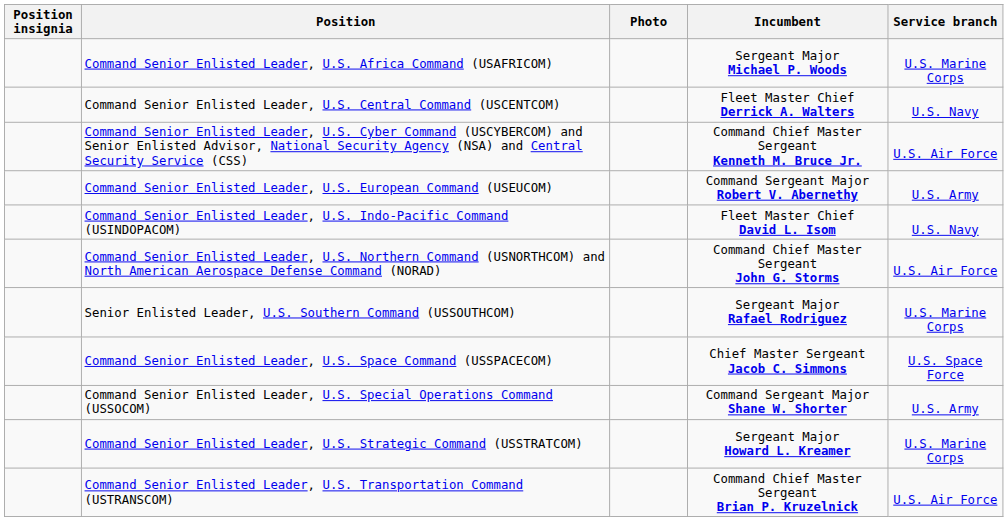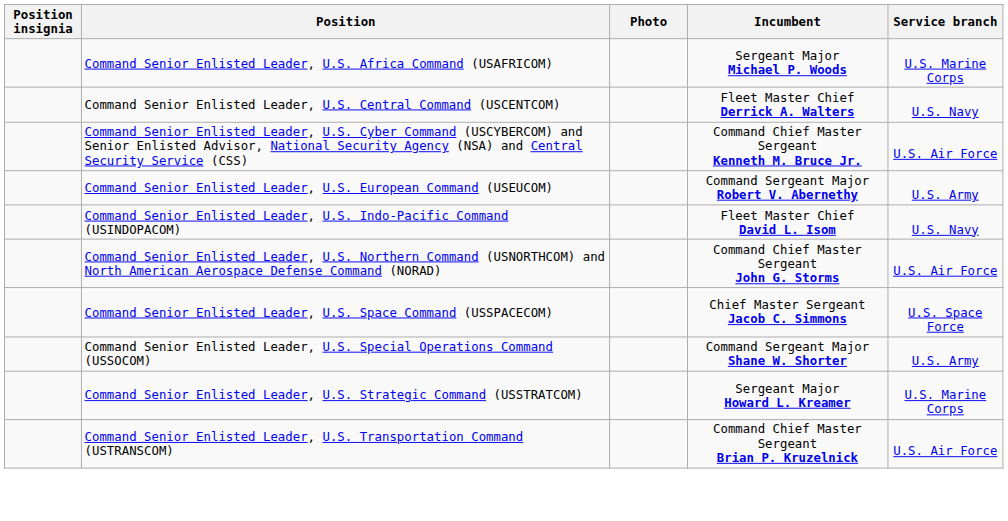- row: Senior Enlisted Leader, U.S. Southern Command (USSOUTHCOM) | Sergeant Major Rafael Rodriguez | U.S. Marine Corps
